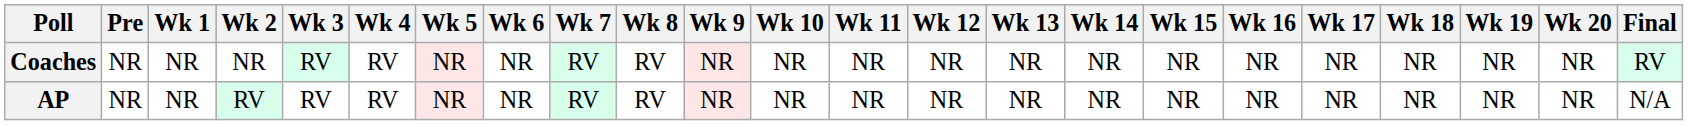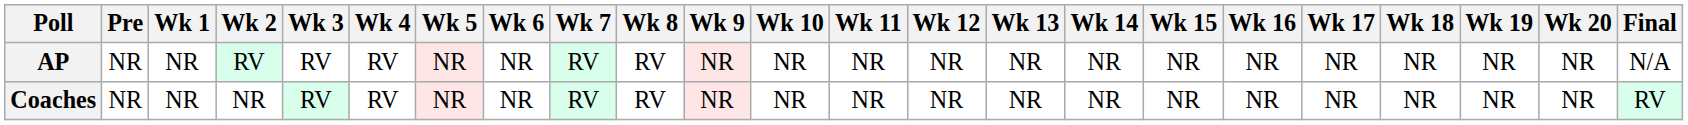rows swapped: AP <-> Coaches
